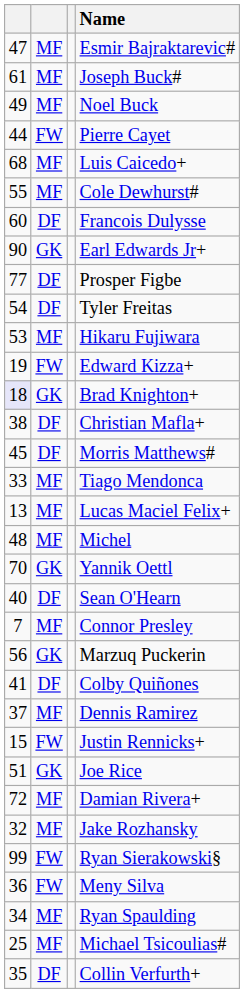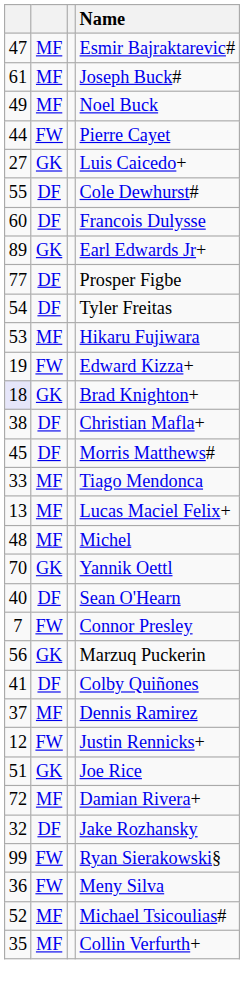Luis Caicedo+ | column 1: 68 -> 27
Luis Caicedo+ | column 2: MF -> GK
Cole Dewhurst# | column 2: MF -> DF
Earl Edwards Jr+ | column 1: 90 -> 89
Connor Presley | column 2: MF -> FW
Justin Rennicks+ | column 1: 15 -> 12
Jake Rozhansky | column 2: MF -> DF
- row: 34 | MF | Ryan Spaulding
Michael Tsicoulias# | column 1: 25 -> 52
Collin Verfurth+ | column 2: DF -> MF
